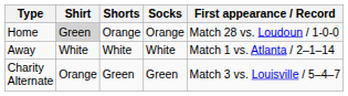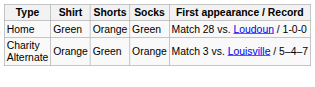Home | Shirt: lightgrey background -> no background
Home | Socks: Orange -> Green
- row: Away | White | White | White | Match 1 vs. Atlanta / 2–1–14
Charity Alternate | Socks: Green -> Orange
